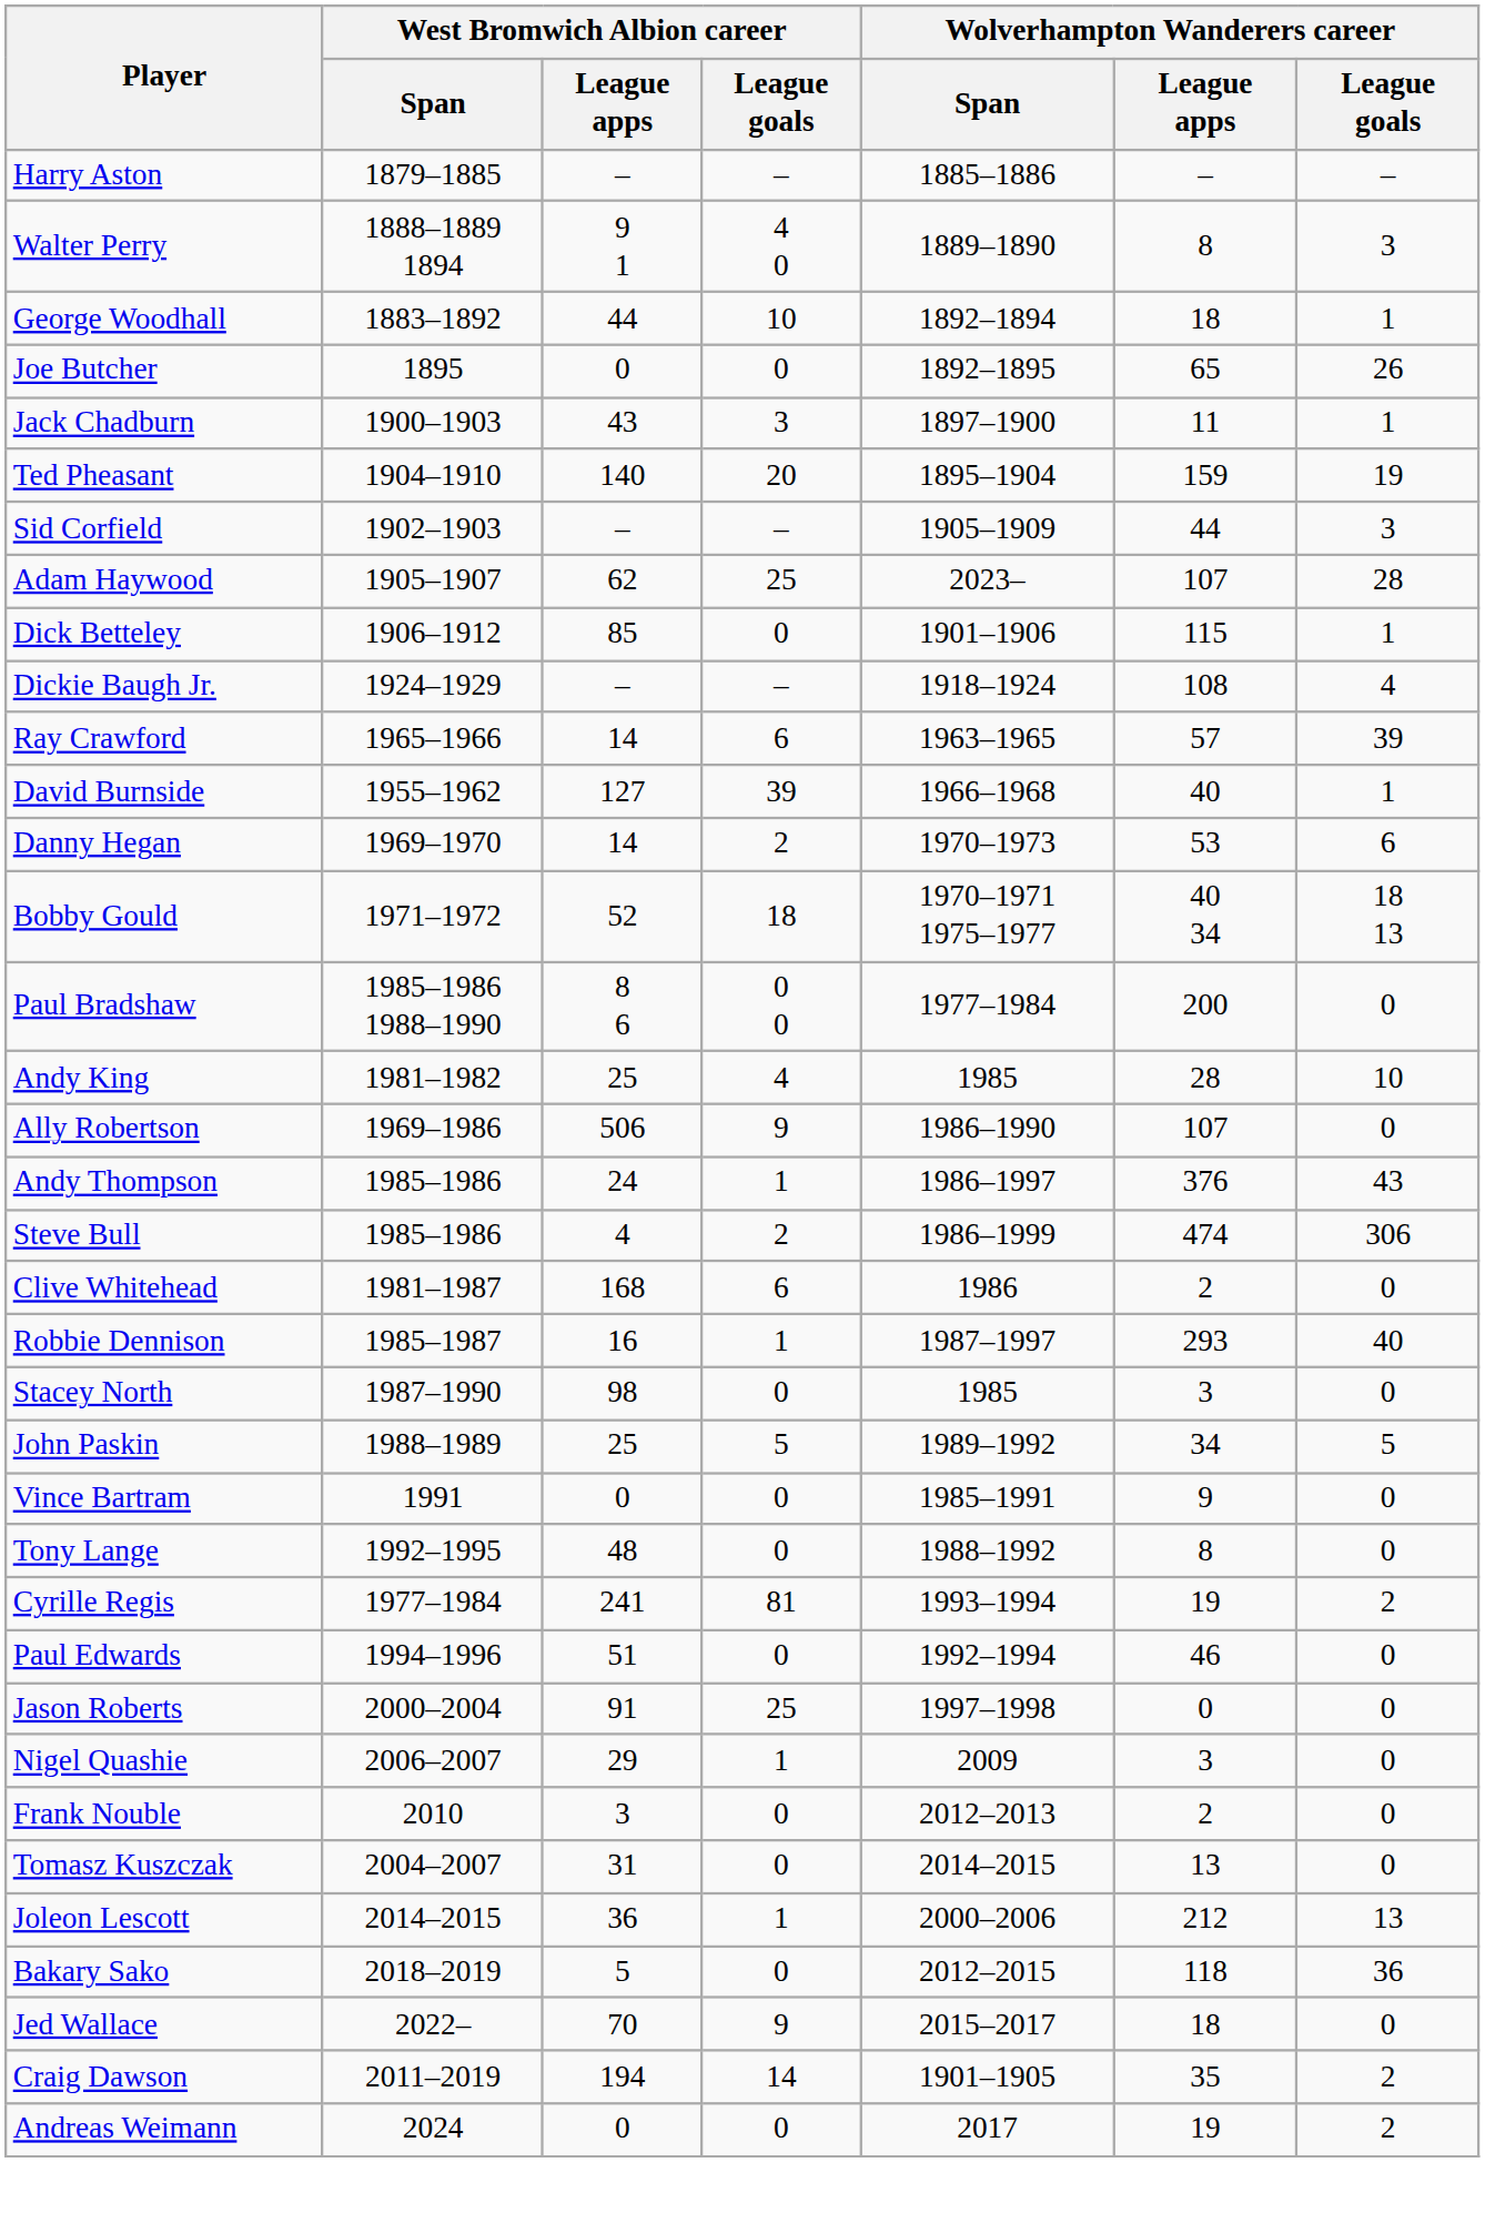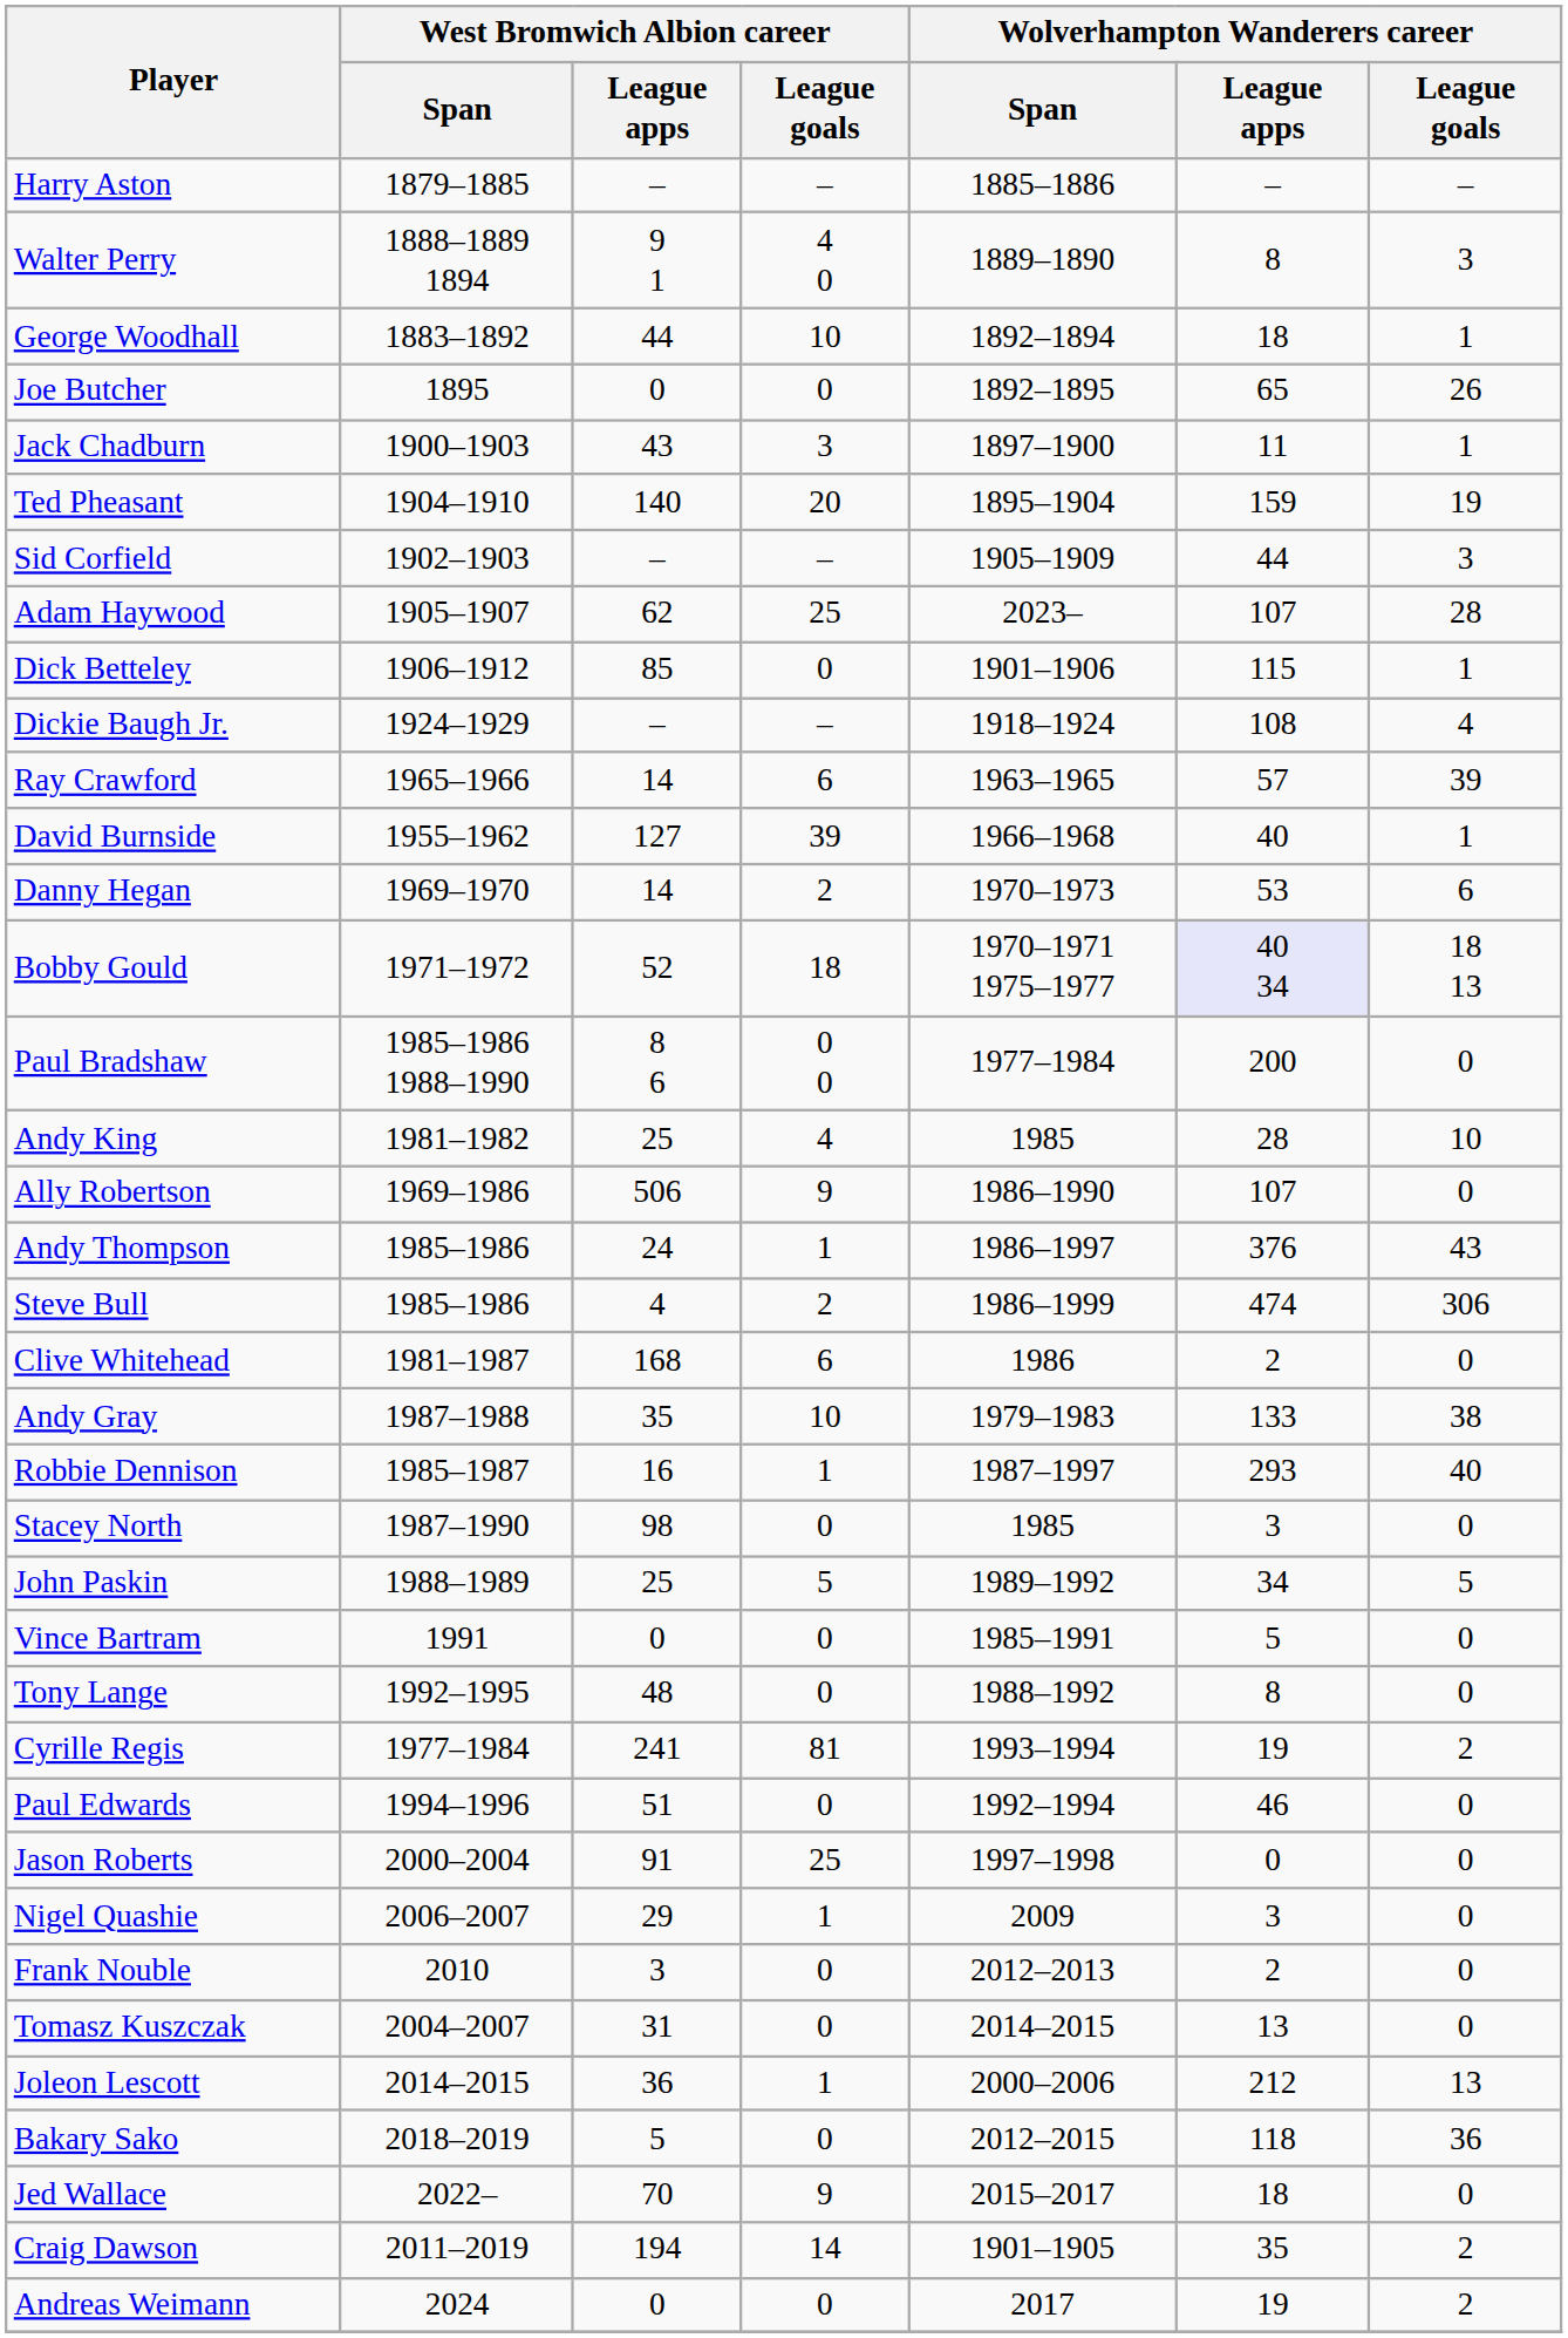Bobby Gould | Wolverhampton Wanderers career / League apps: no background -> lavender background
+ row: Andy Gray | 1987–1988 | 35 | 10 | 1979–1983 | 133 | 38
Vince Bartram | Wolverhampton Wanderers career / League apps: 9 -> 5
